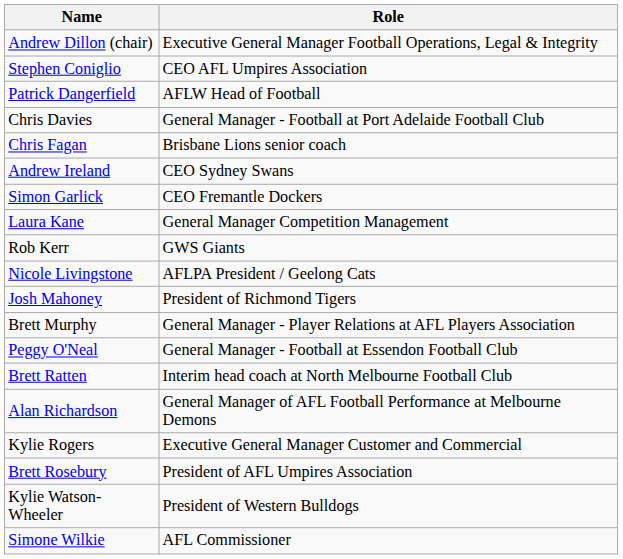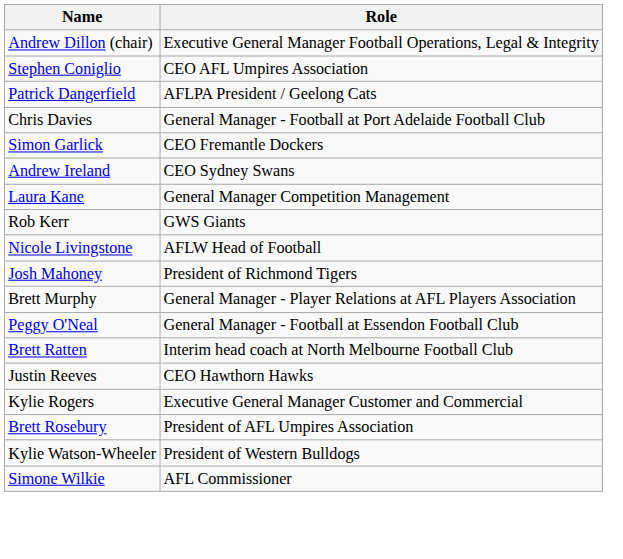Patrick Dangerfield | Role: AFLW Head of Football -> AFLPA President / Geelong Cats
- row: Chris Fagan | Brisbane Lions senior coach
rows swapped: Simon Garlick <-> Andrew Ireland
Nicole Livingstone | Role: AFLPA President / Geelong Cats -> AFLW Head of Football
+ row: Justin Reeves | CEO Hawthorn Hawks
- row: Alan Richardson | General Manager of AFL Football Performance at Melbourne Demons
